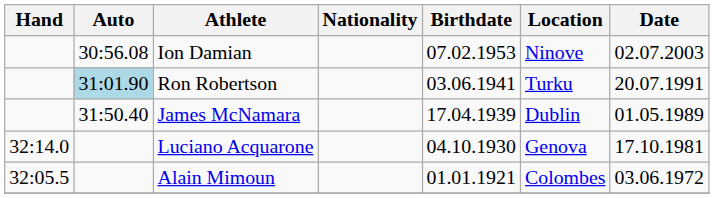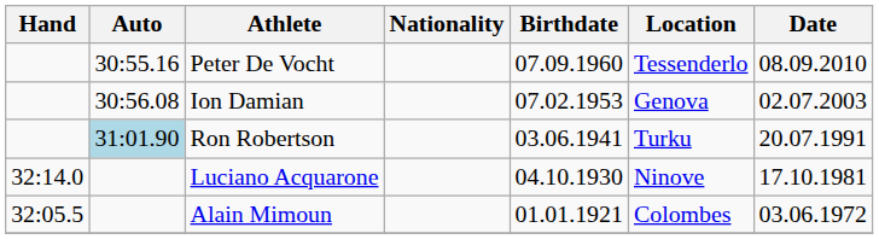+ row: 30:55.16 | Peter De Vocht | 07.09.1960 | Tessenderlo | 08.09.2010
Ion Damian | Location: Ninove -> Genova
- row: 31:50.40 | James McNamara | 17.04.1939 | Dublin | 01.05.1989
Luciano Acquarone | Location: Genova -> Ninove
